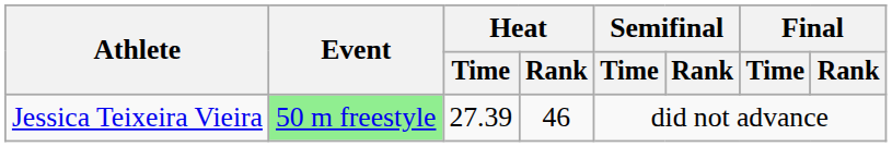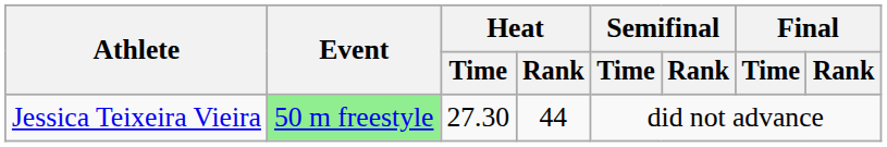Jessica Teixeira Vieira | Heat / Time: 27.39 -> 27.30
Jessica Teixeira Vieira | Heat / Rank: 46 -> 44
